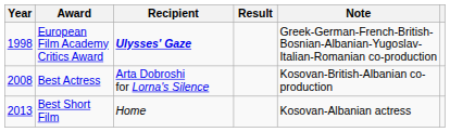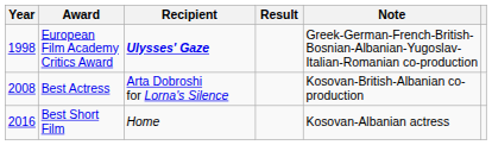Best Short Film | Year: 2013 -> 2016
